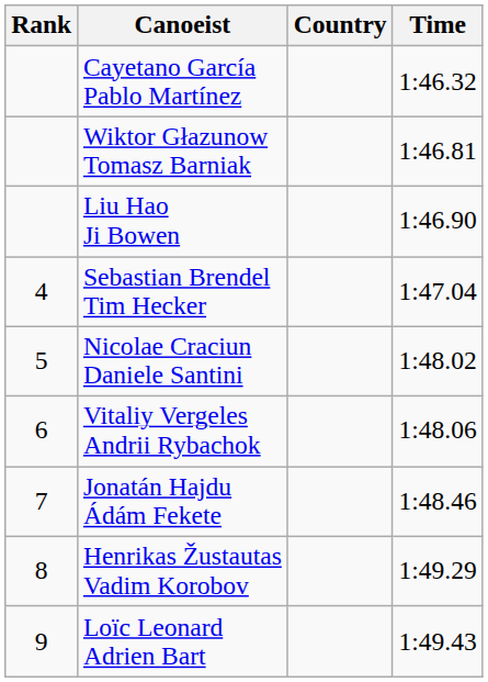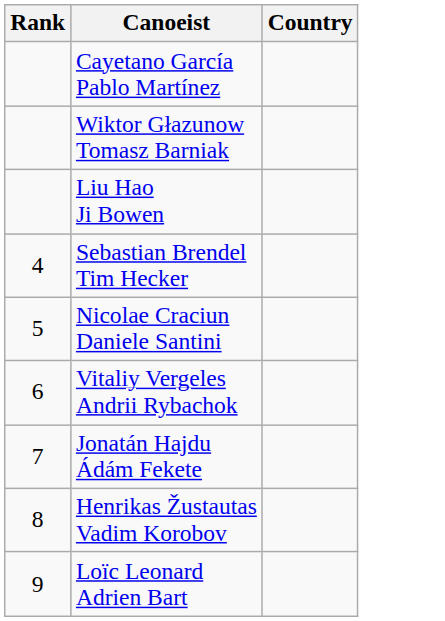- column: Time | 1:46.32 | 1:46.81 | 1:46.90 | 1:47.04 | 1:48.02 | 1:48.06 | 1:48.46 | 1:49.29 | 1:49.43
